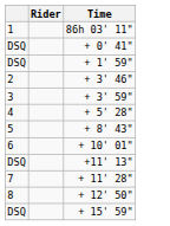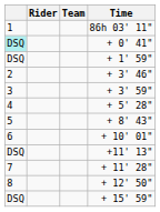+ column: Team
+ 0' 41" | column 1: no background -> paleturquoise background
